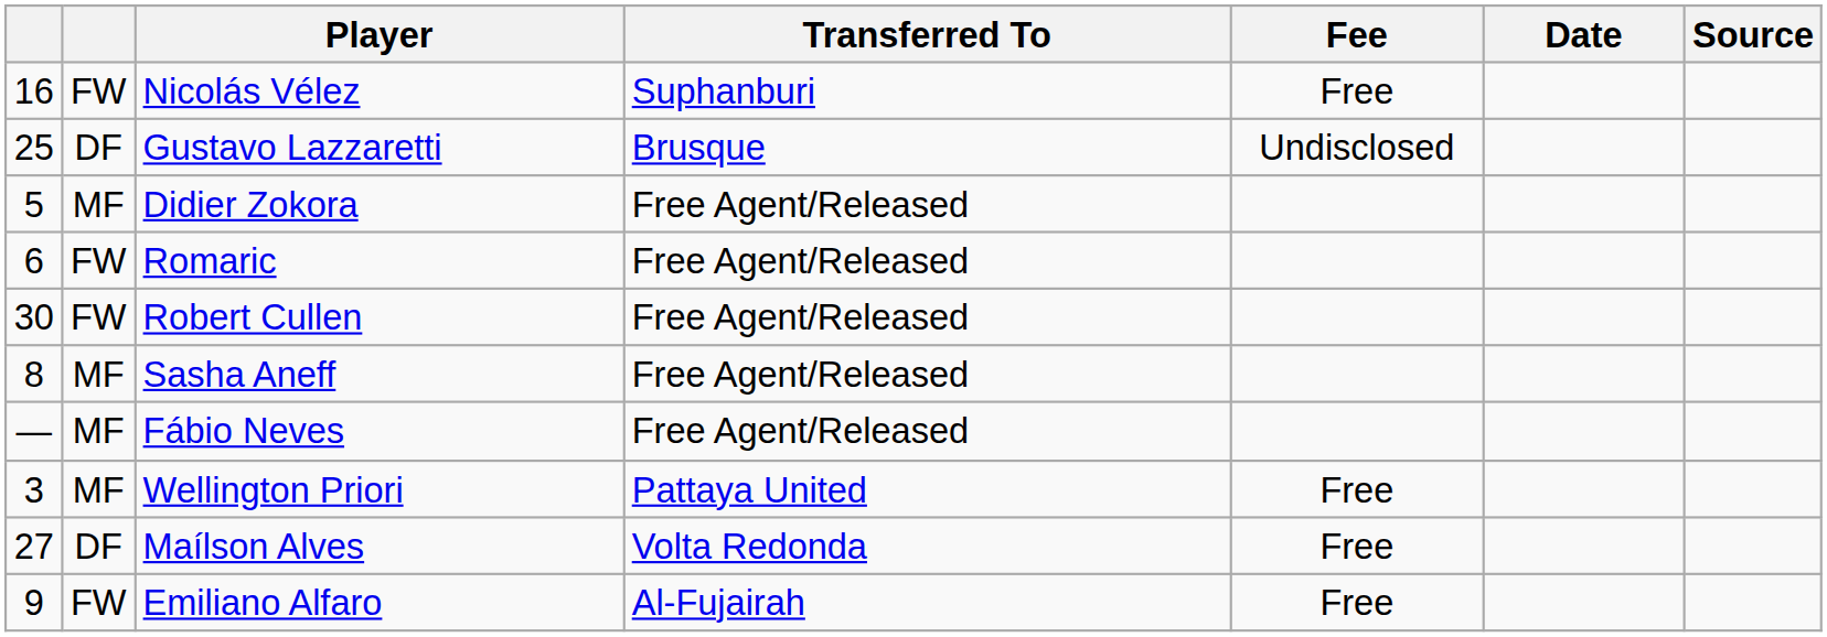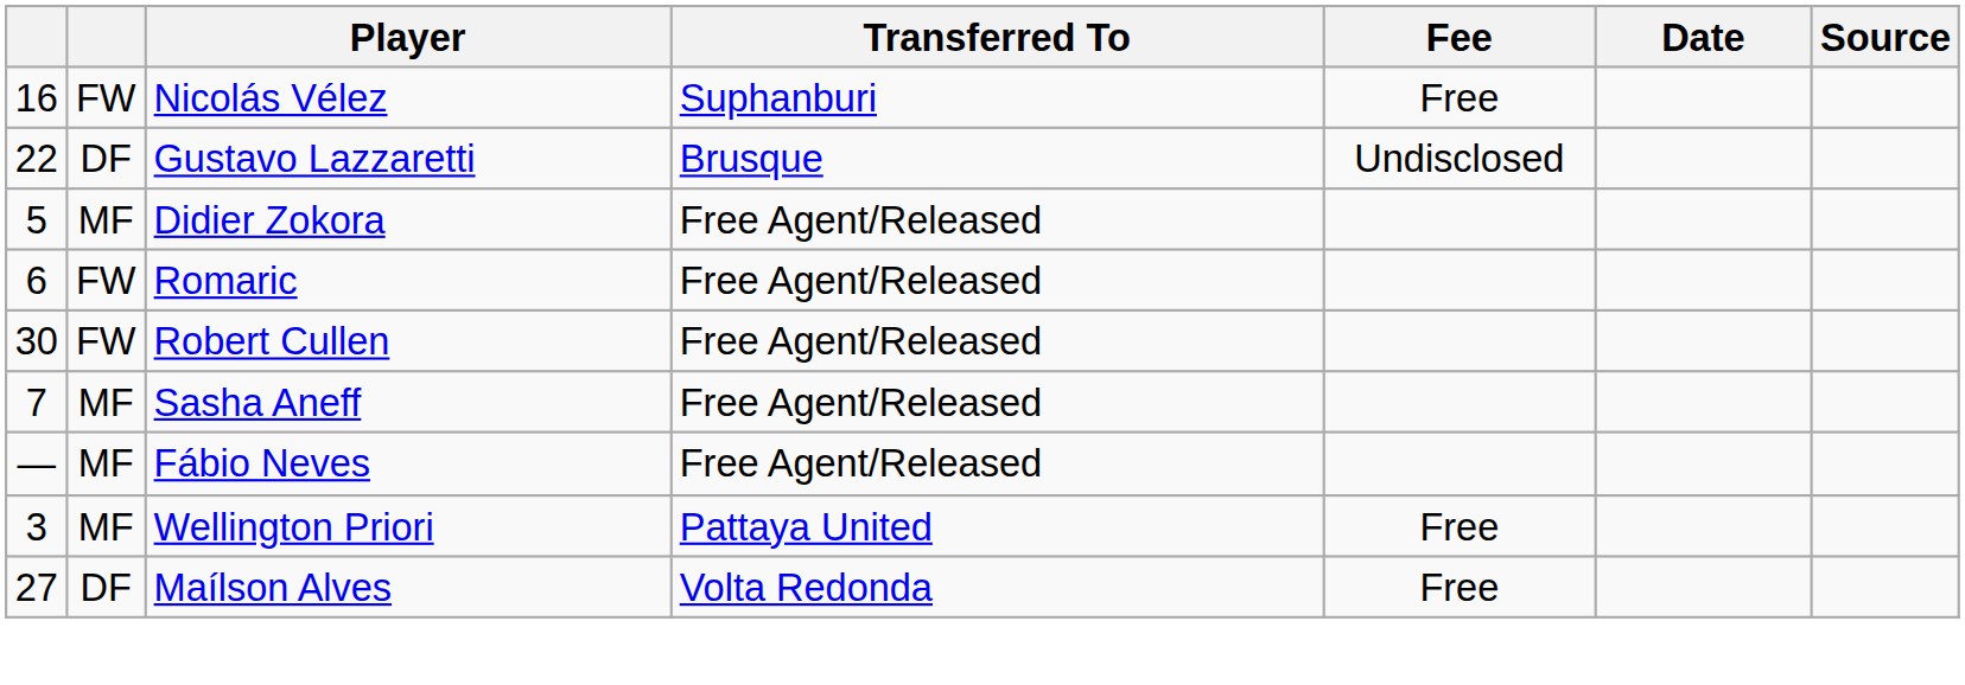Gustavo Lazzaretti | column 1: 25 -> 22
Sasha Aneff | column 1: 8 -> 7
- row: 9 | FW | Emiliano Alfaro | Al-Fujairah | Free
